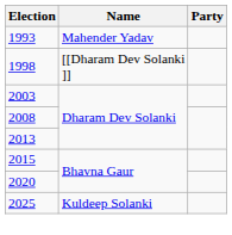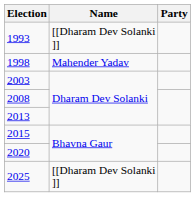1993 | Name: Mahender Yadav -> [[Dharam Dev Solanki ]]
1998 | Name: [[Dharam Dev Solanki ]] -> Mahender Yadav
2025 | Name: Kuldeep Solanki -> [[Dharam Dev Solanki ]]
